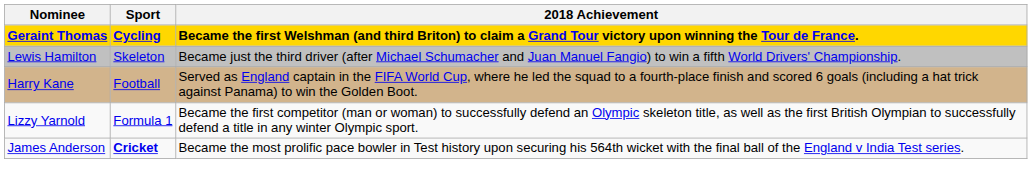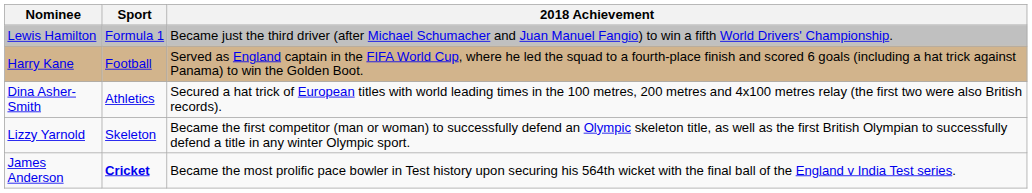- row: Geraint Thomas | Cycling | Became the first Welshman (and third Briton) to claim a Grand Tour victory upon winning the Tour de France.
Lewis Hamilton | Sport: Skeleton -> Formula 1
+ row: Dina Asher-Smith | Athletics | Secured a hat trick of European titles with world leading times in the 100 metres, 200 metres and 4x100 metres relay (the first two were also British records).
Lizzy Yarnold | Sport: Formula 1 -> Skeleton
